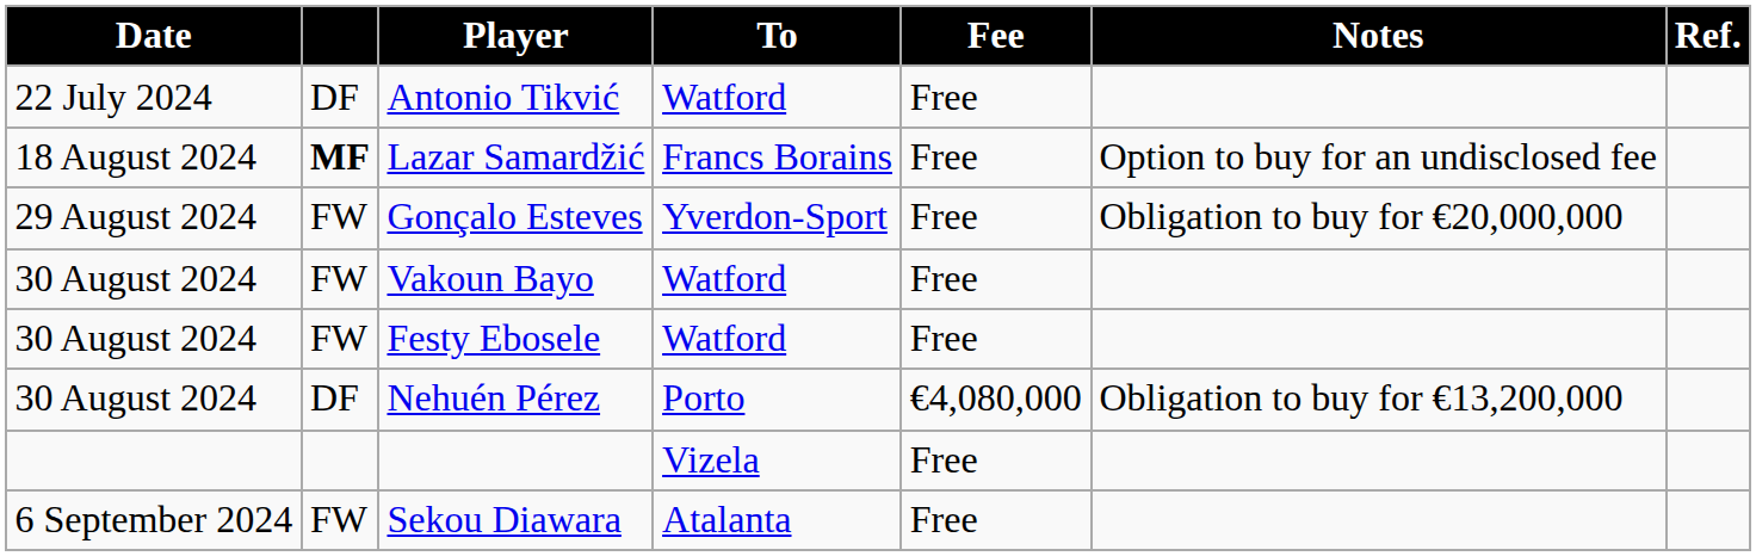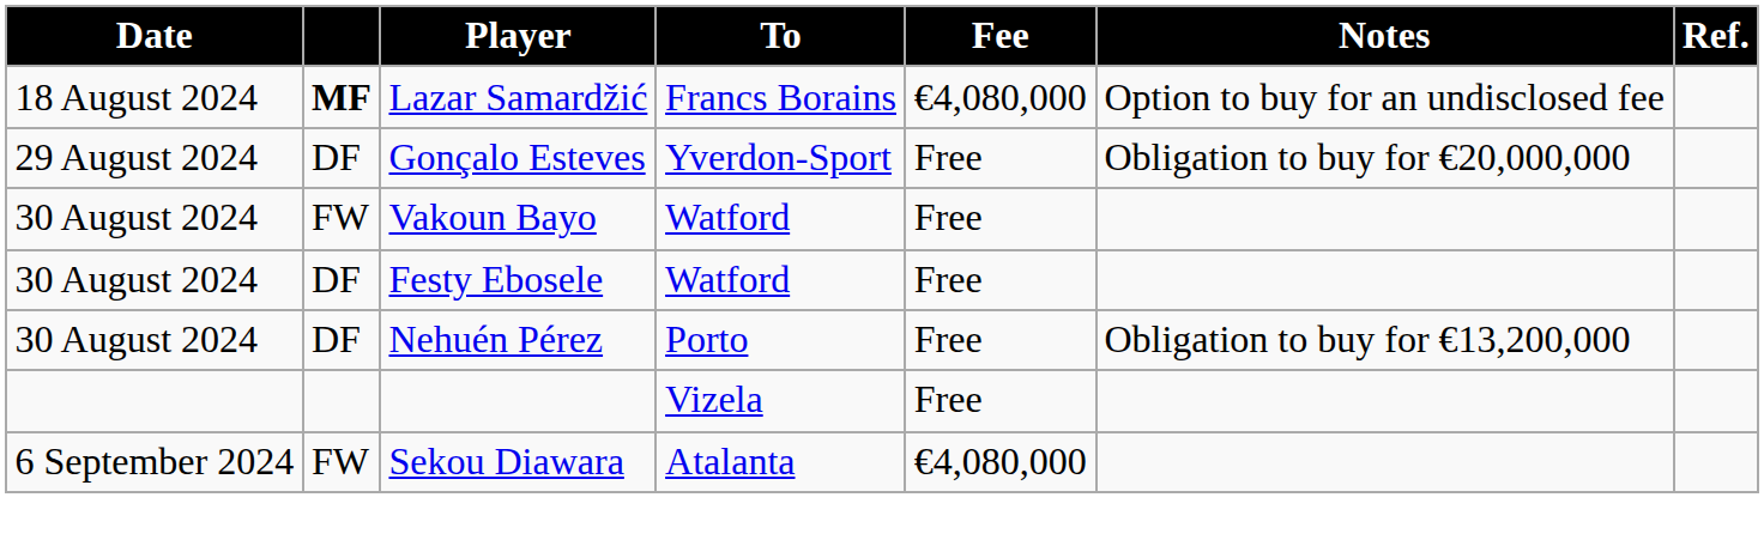- row: 22 July 2024 | DF | Antonio Tikvić | Watford | Free
Lazar Samardžić | Fee: Free -> €4,080,000
Gonçalo Esteves | column 2: FW -> DF
Festy Ebosele | column 2: FW -> DF
Nehuén Pérez | Fee: €4,080,000 -> Free
Sekou Diawara | Fee: Free -> €4,080,000
